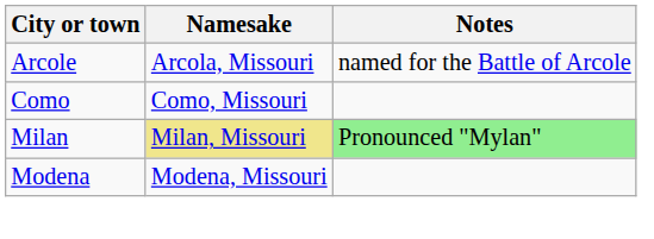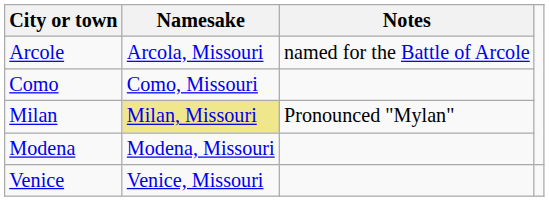Milan | Notes: lightgreen background -> no background
+ row: Venice | Venice, Missouri
